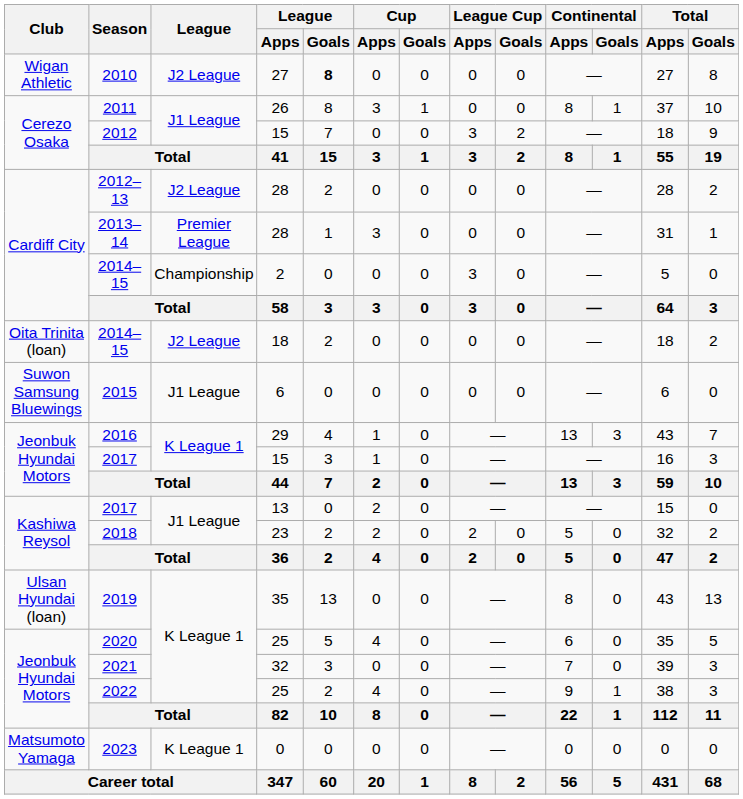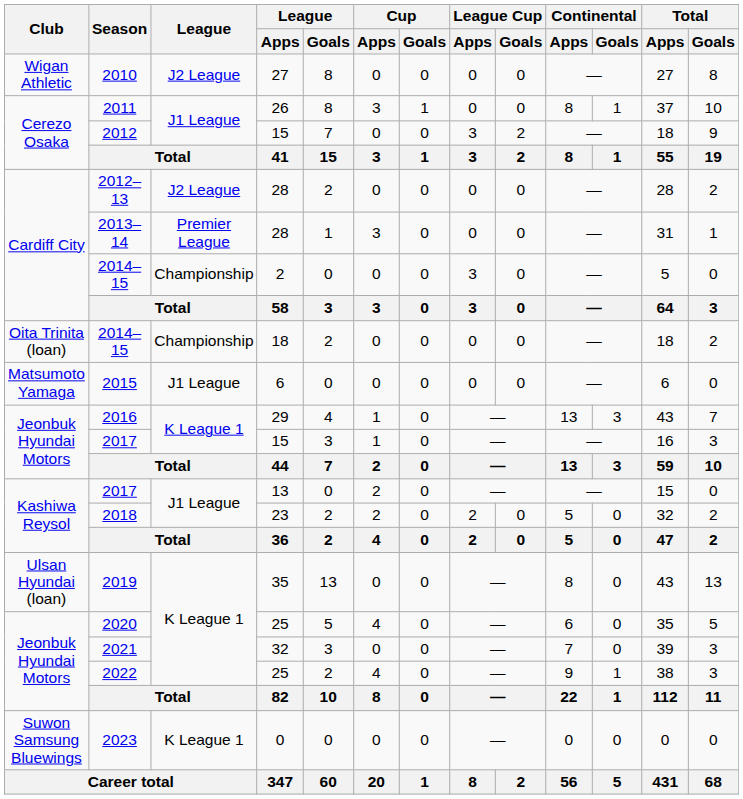2010 | League / Goals: bold -> normal
2014–15 / 18 | League: J2 League -> Championship
2015 | Club: Suwon Samsung Bluewings -> Matsumoto Yamaga
2023 | Club: Matsumoto Yamaga -> Suwon Samsung Bluewings
